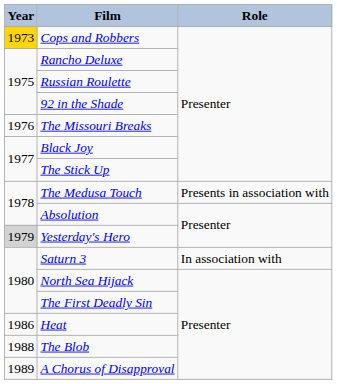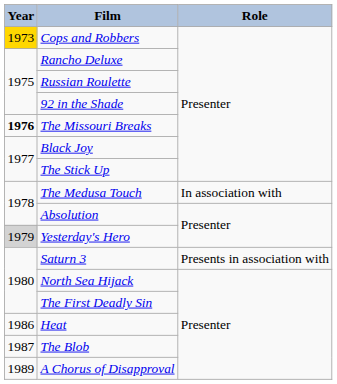The Missouri Breaks | Year: normal -> bold
The Medusa Touch | Role: Presents in association with -> In association with
Saturn 3 | Role: In association with -> Presents in association with
The Blob | Year: 1988 -> 1987
